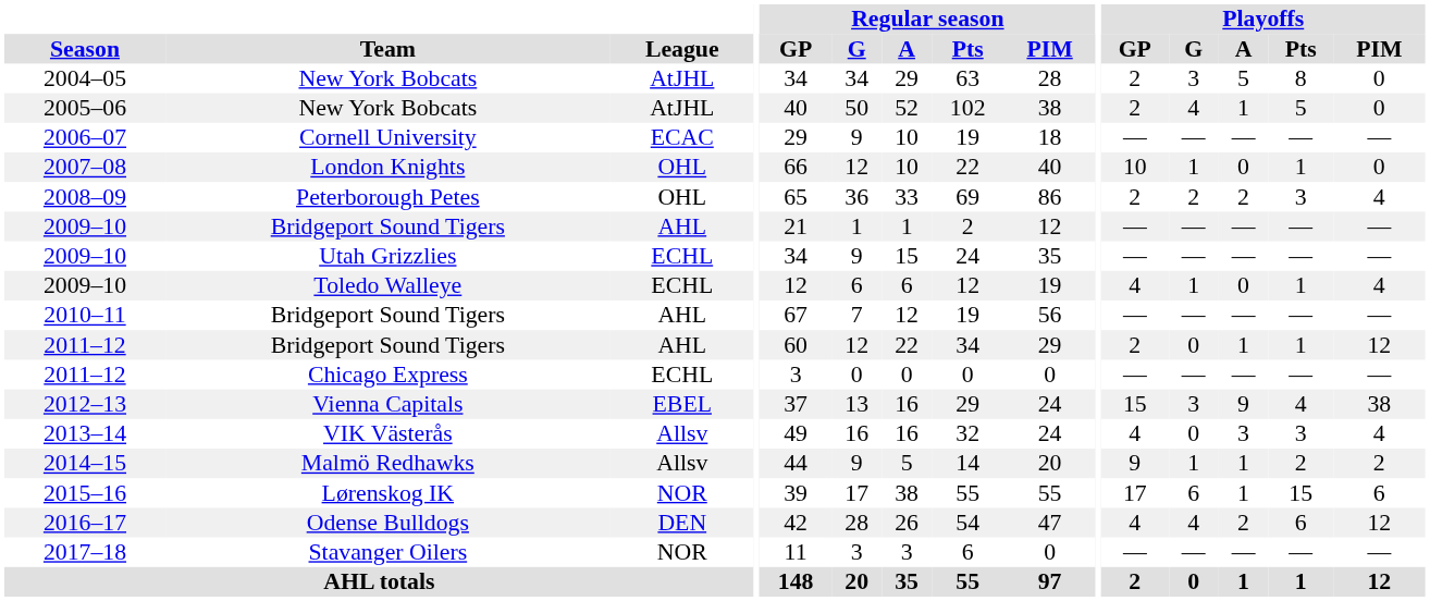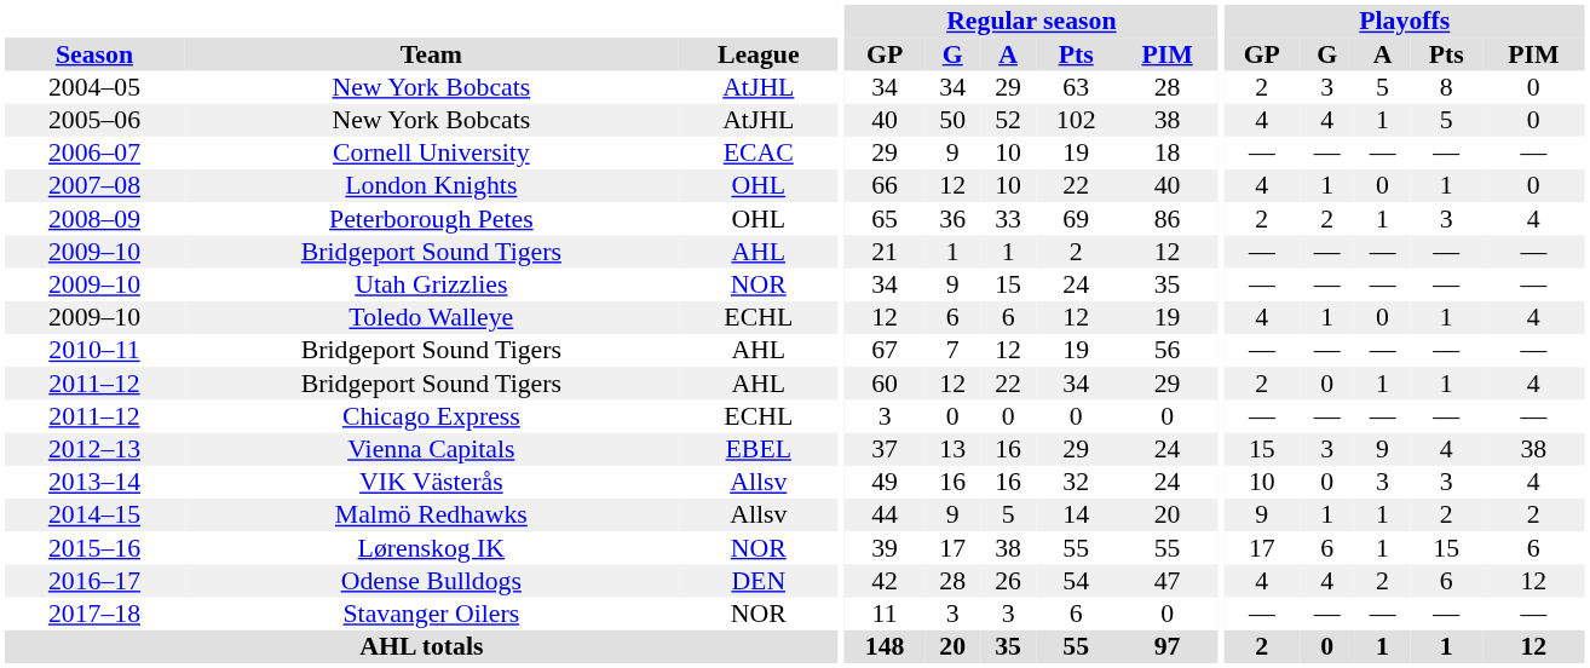2005–06 | Playoffs / GP: 2 -> 4
2007–08 | Playoffs / GP: 10 -> 4
2008–09 | Playoffs / A: 2 -> 1
2009–10 / Utah Grizzlies | League: ECHL -> NOR
2011–12 / Bridgeport Sound Tigers | Playoffs / PIM: 12 -> 4
2013–14 | Playoffs / GP: 4 -> 10
